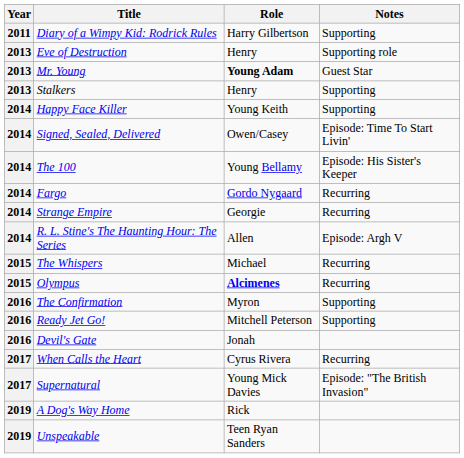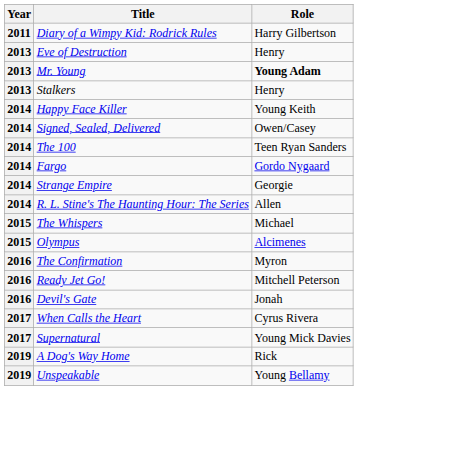- column: Notes | Supporting | Supporting role | Guest Star | Supporting | Supporting | Episode: Time To Start Livin' | Episode: His Sister's Keeper | Recurring | Recurring | Episode: Argh V | Recurring | Recurring | Supporting | Supporting | Recurring | Episode: "The British Invasion"
The 100 | Role: Young Bellamy -> Teen Ryan Sanders
Olympus | Role: bold -> normal
Unspeakable | Role: Teen Ryan Sanders -> Young Bellamy
